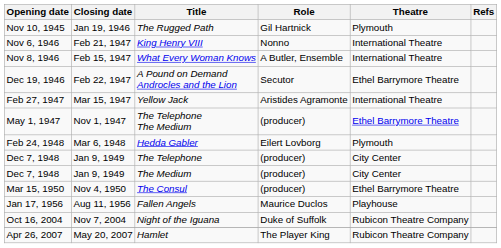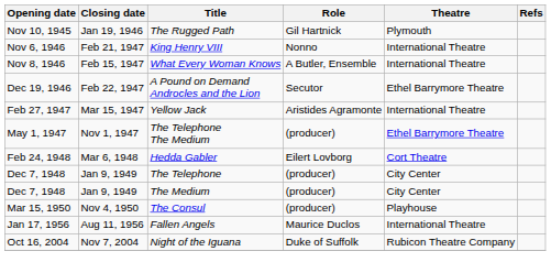Hedda Gabler | Theatre: Plymouth -> Cort Theatre
The Consul | Theatre: Ethel Barrymore Theatre -> Playhouse
Fallen Angels | Theatre: Playhouse -> International Theatre
- row: Apr 26, 2007 | May 20, 2007 | Hamlet | The Player King | Rubicon Theatre Company
